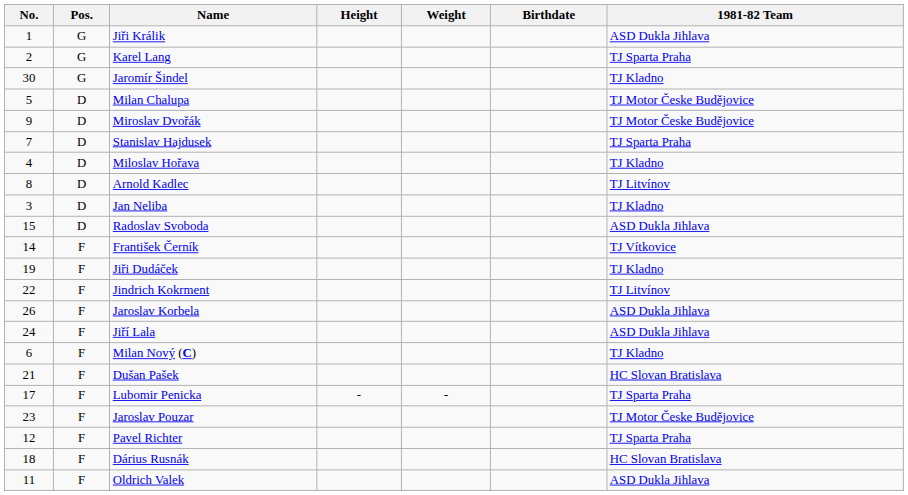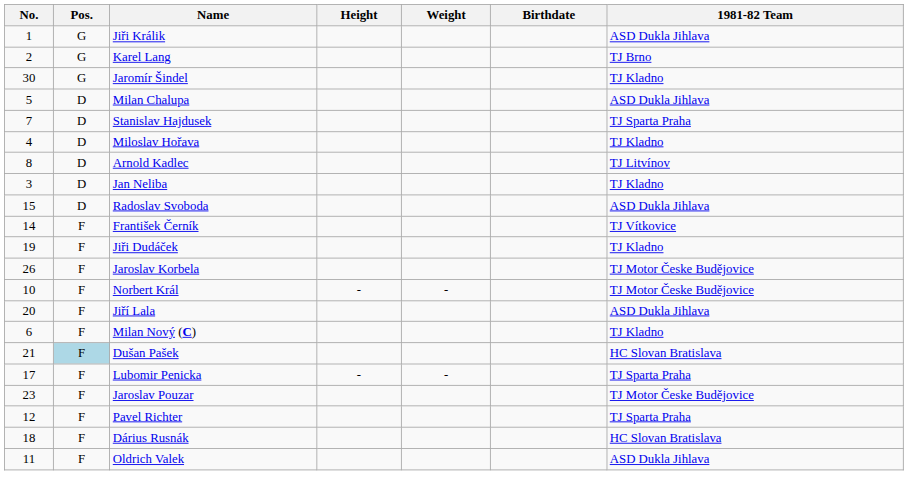Karel Lang | 1981-82 Team: TJ Sparta Praha -> TJ Brno
Milan Chalupa | 1981-82 Team: TJ Motor Česke Budějovice -> ASD Dukla Jihlava
- row: 9 | D | Miroslav Dvořák | TJ Motor Česke Budějovice
- row: 22 | F | Jindrich Kokrment | TJ Litvínov
Jaroslav Korbela | 1981-82 Team: ASD Dukla Jihlava -> TJ Motor Česke Budějovice
+ row: 10 | F | Norbert Král | - | - | TJ Motor Česke Budějovice
Jiří Lala | No.: 24 -> 20
Dušan Pašek | Pos.: no background -> lightblue background
